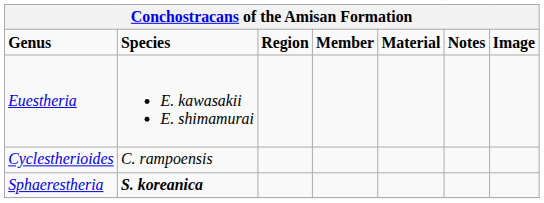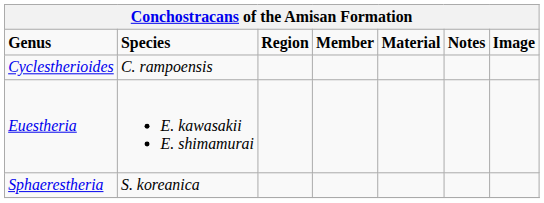rows swapped: Euestheria <-> Cyclestherioides
Sphaerestheria | Species: bold -> normal
